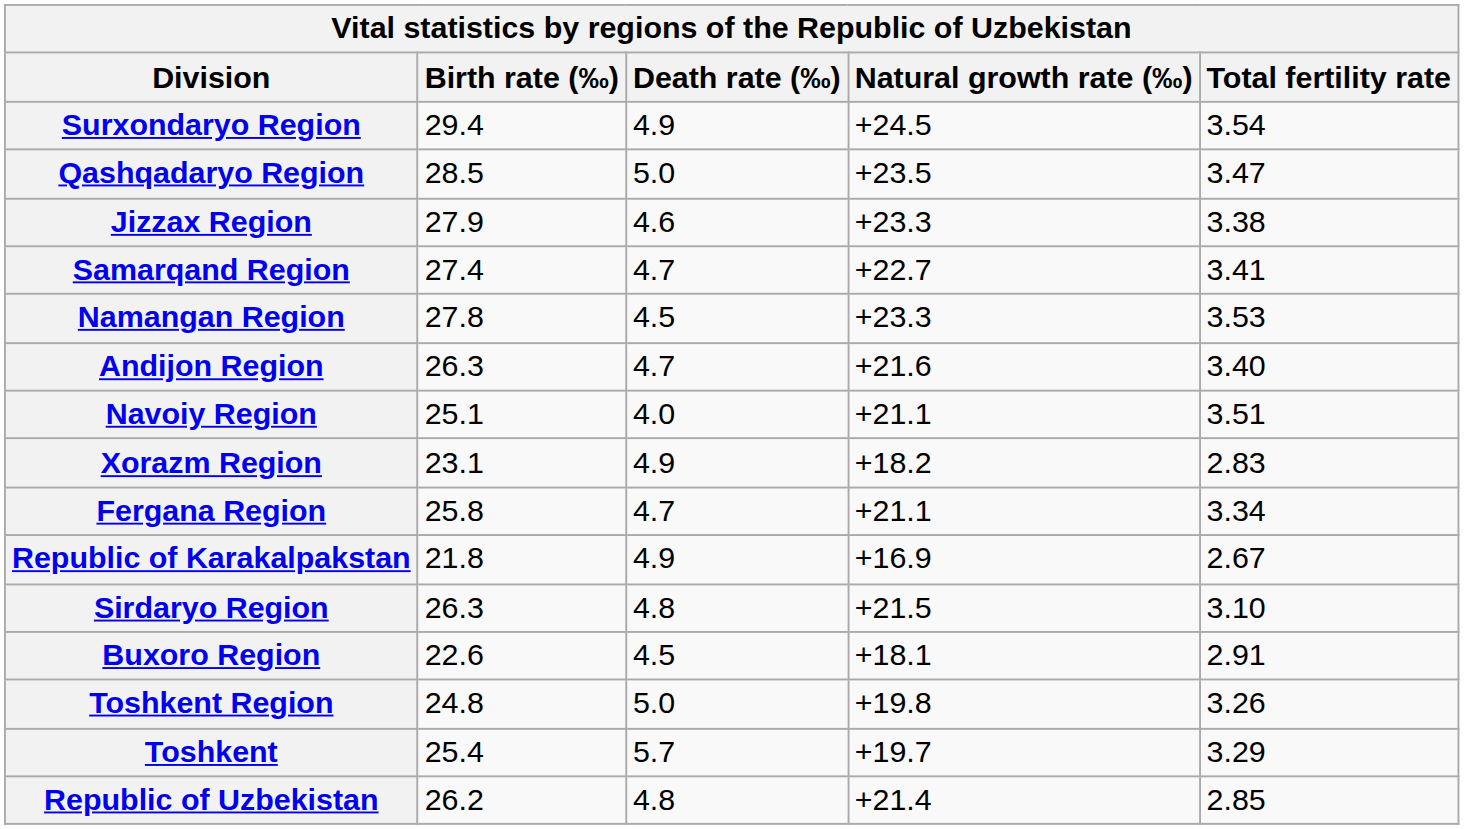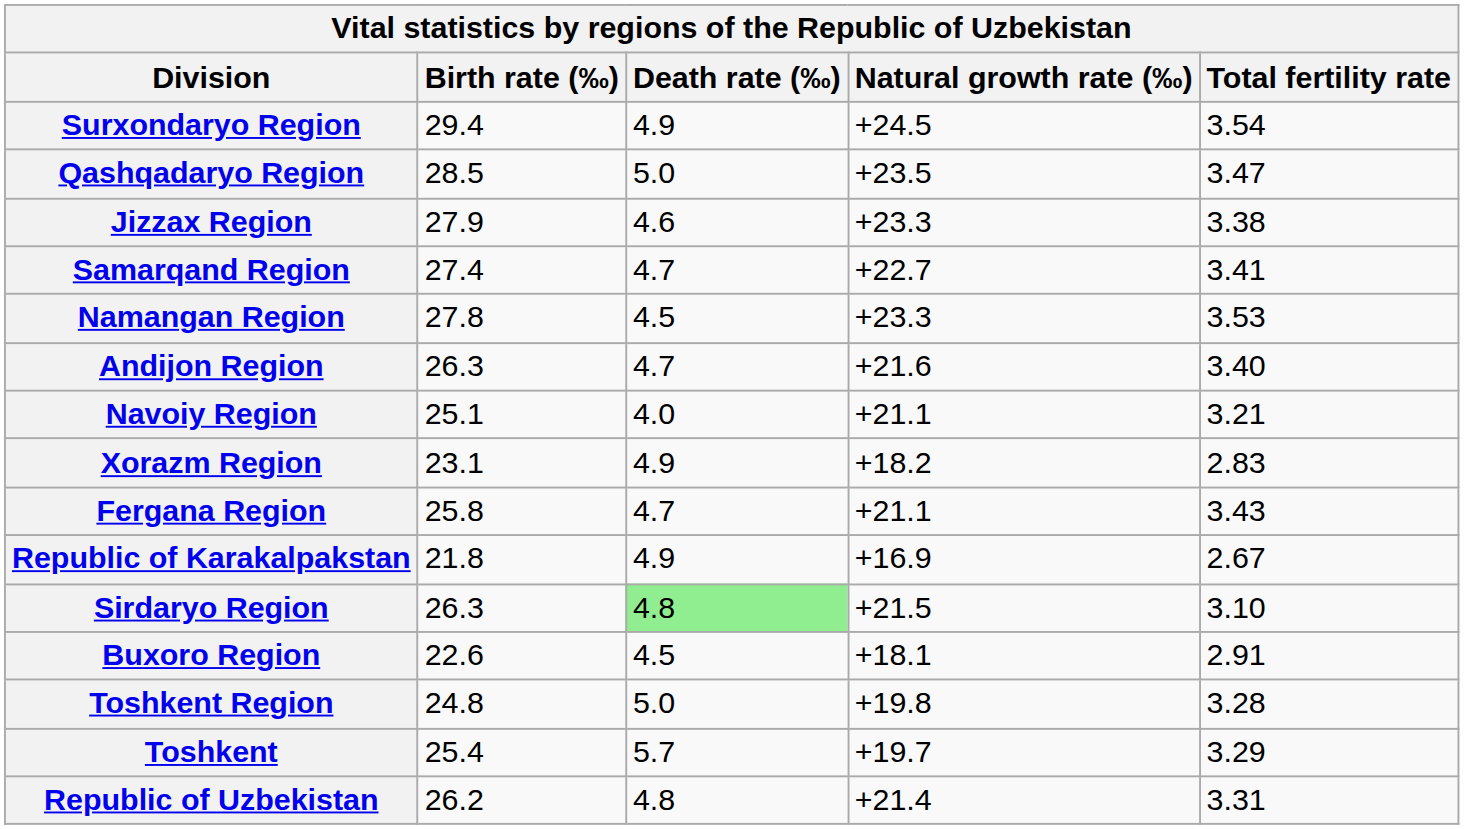Navoiy Region | Total fertility rate: 3.51 -> 3.21
Fergana Region | Total fertility rate: 3.34 -> 3.43
Sirdaryo Region | Death rate (‰): no background -> lightgreen background
Toshkent Region | Total fertility rate: 3.26 -> 3.28
Republic of Uzbekistan | Total fertility rate: 2.85 -> 3.31
